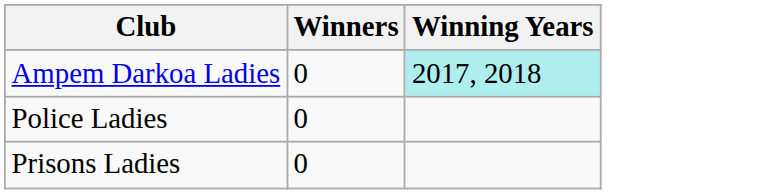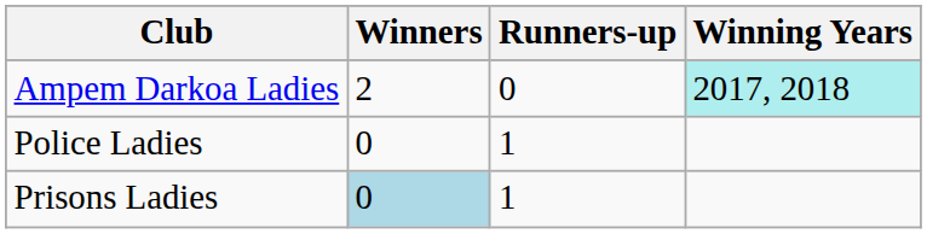+ column: Runners-up | 0 | 1 | 1
Ampem Darkoa Ladies | Winners: 0 -> 2
Prisons Ladies | Winners: no background -> lightblue background
